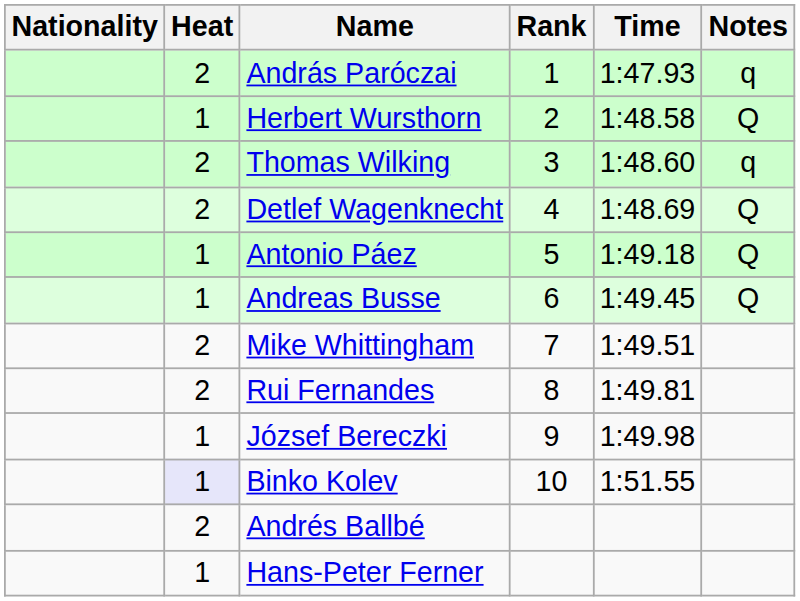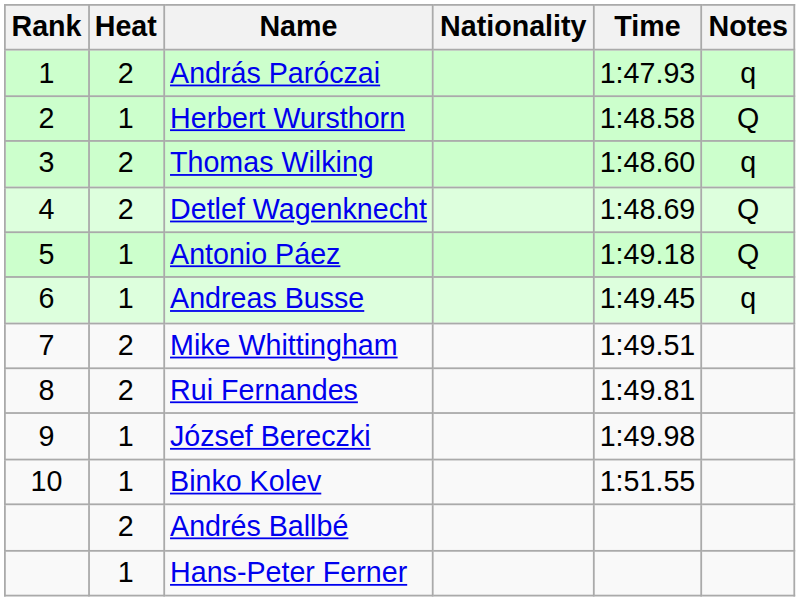columns swapped: Rank <-> Nationality
Andreas Busse | Notes: Q -> q
Binko Kolev | Heat: lavender background -> no background
